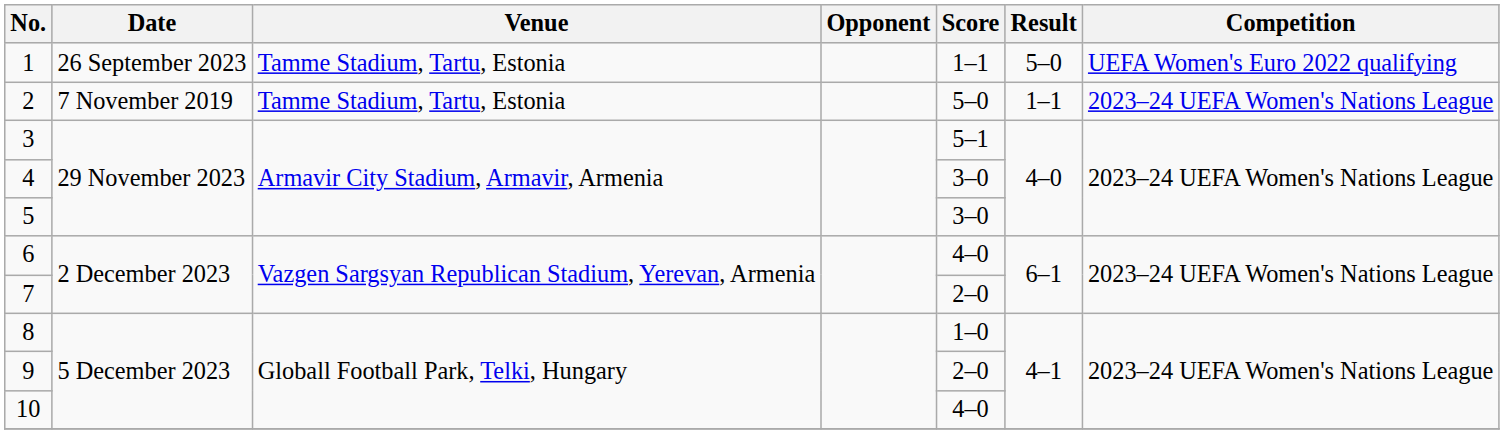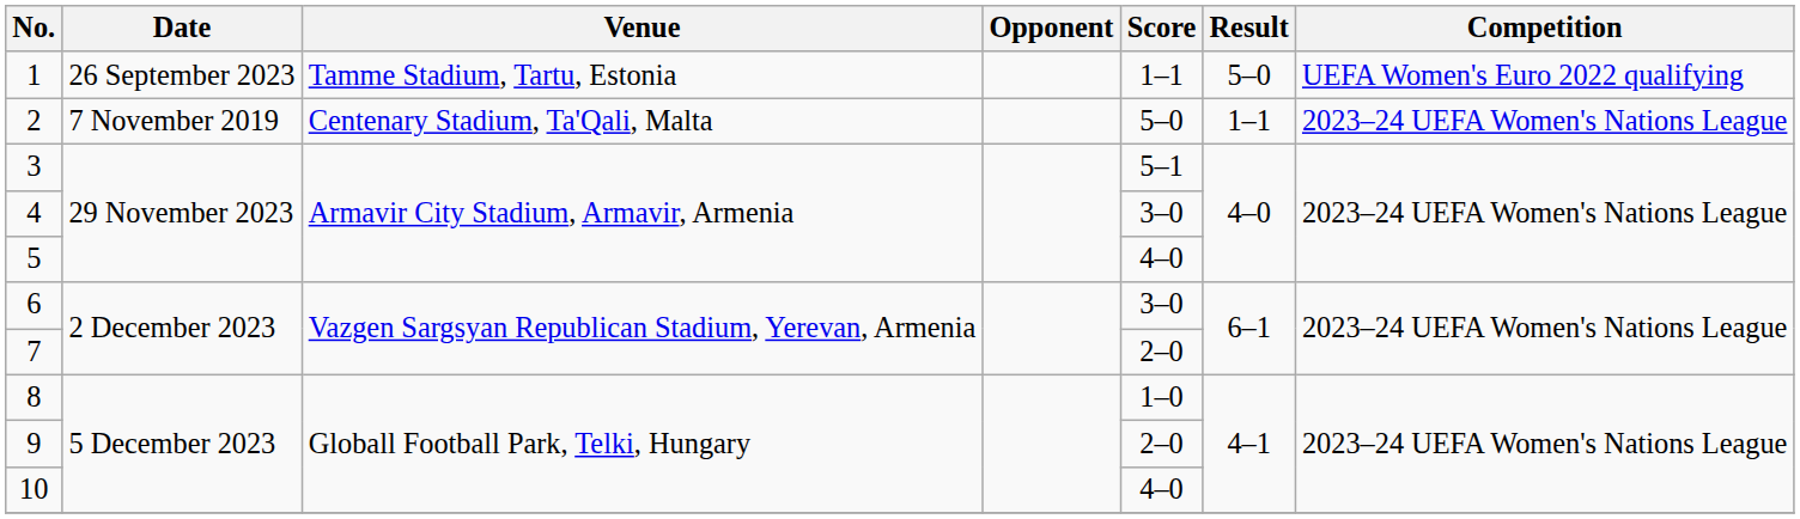2 | Venue: Tamme Stadium, Tartu, Estonia -> Centenary Stadium, Ta'Qali, Malta
5 | Score: 3–0 -> 4–0
6 | Score: 4–0 -> 3–0
